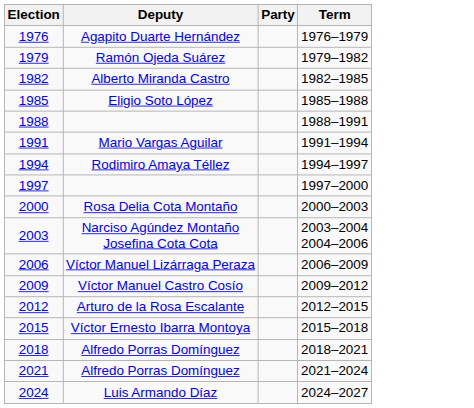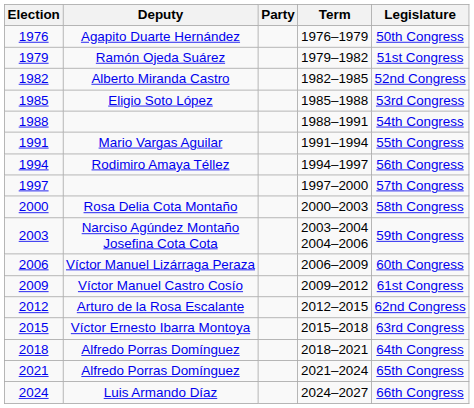+ column: Legislature | 50th Congress | 51st Congress | 52nd Congress | 53rd Congress | 54th Congress | 55th Congress | 56th Congress | 57th Congress | 58th Congress | 59th Congress | 60th Congress | 61st Congress | 62nd Congress | 63rd Congress | 64th Congress | 65th Congress | 66th Congress
